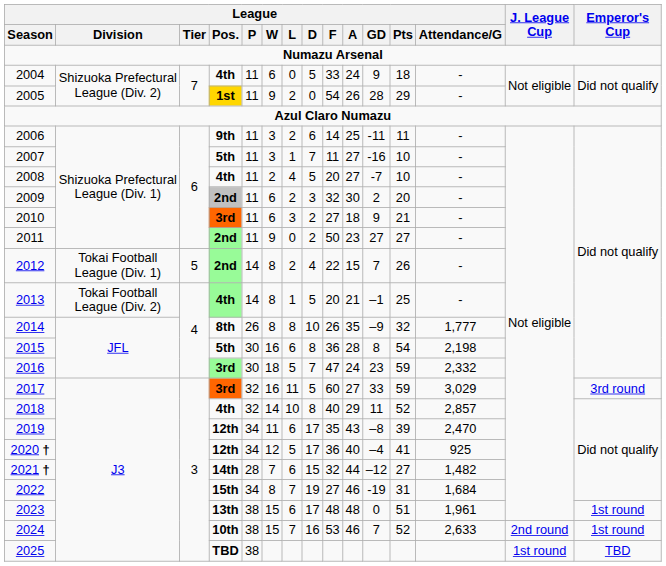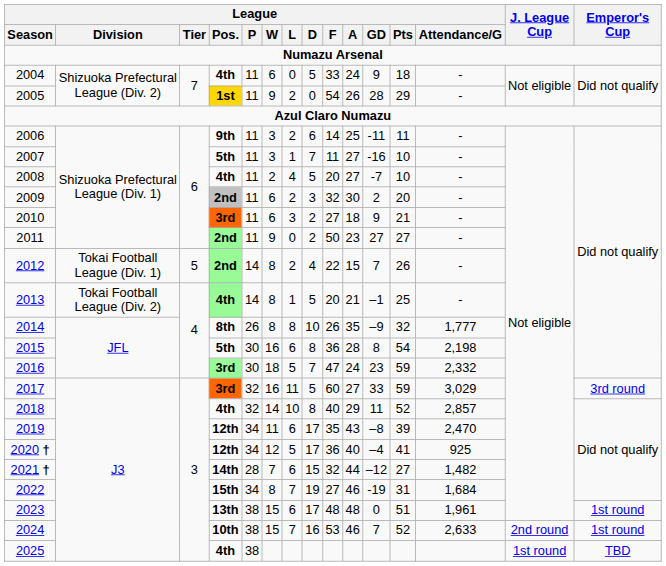2025 | League / Pos.: TBD -> 4th
